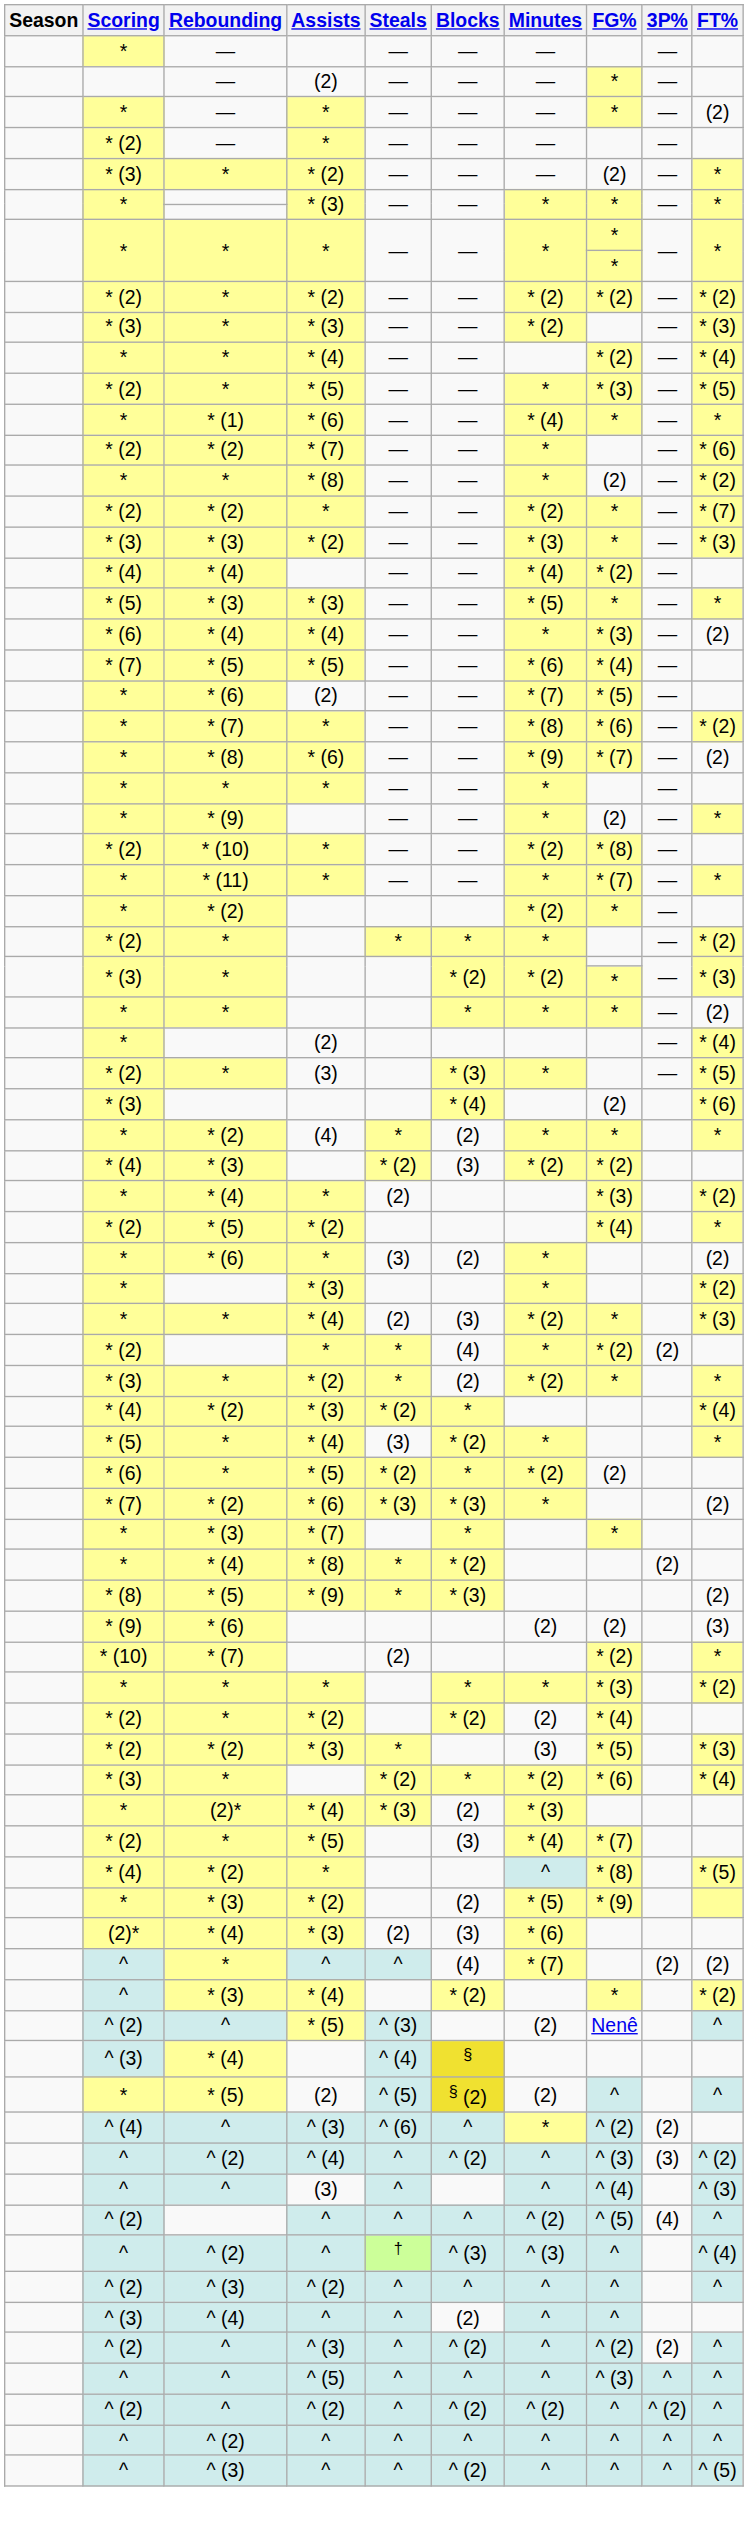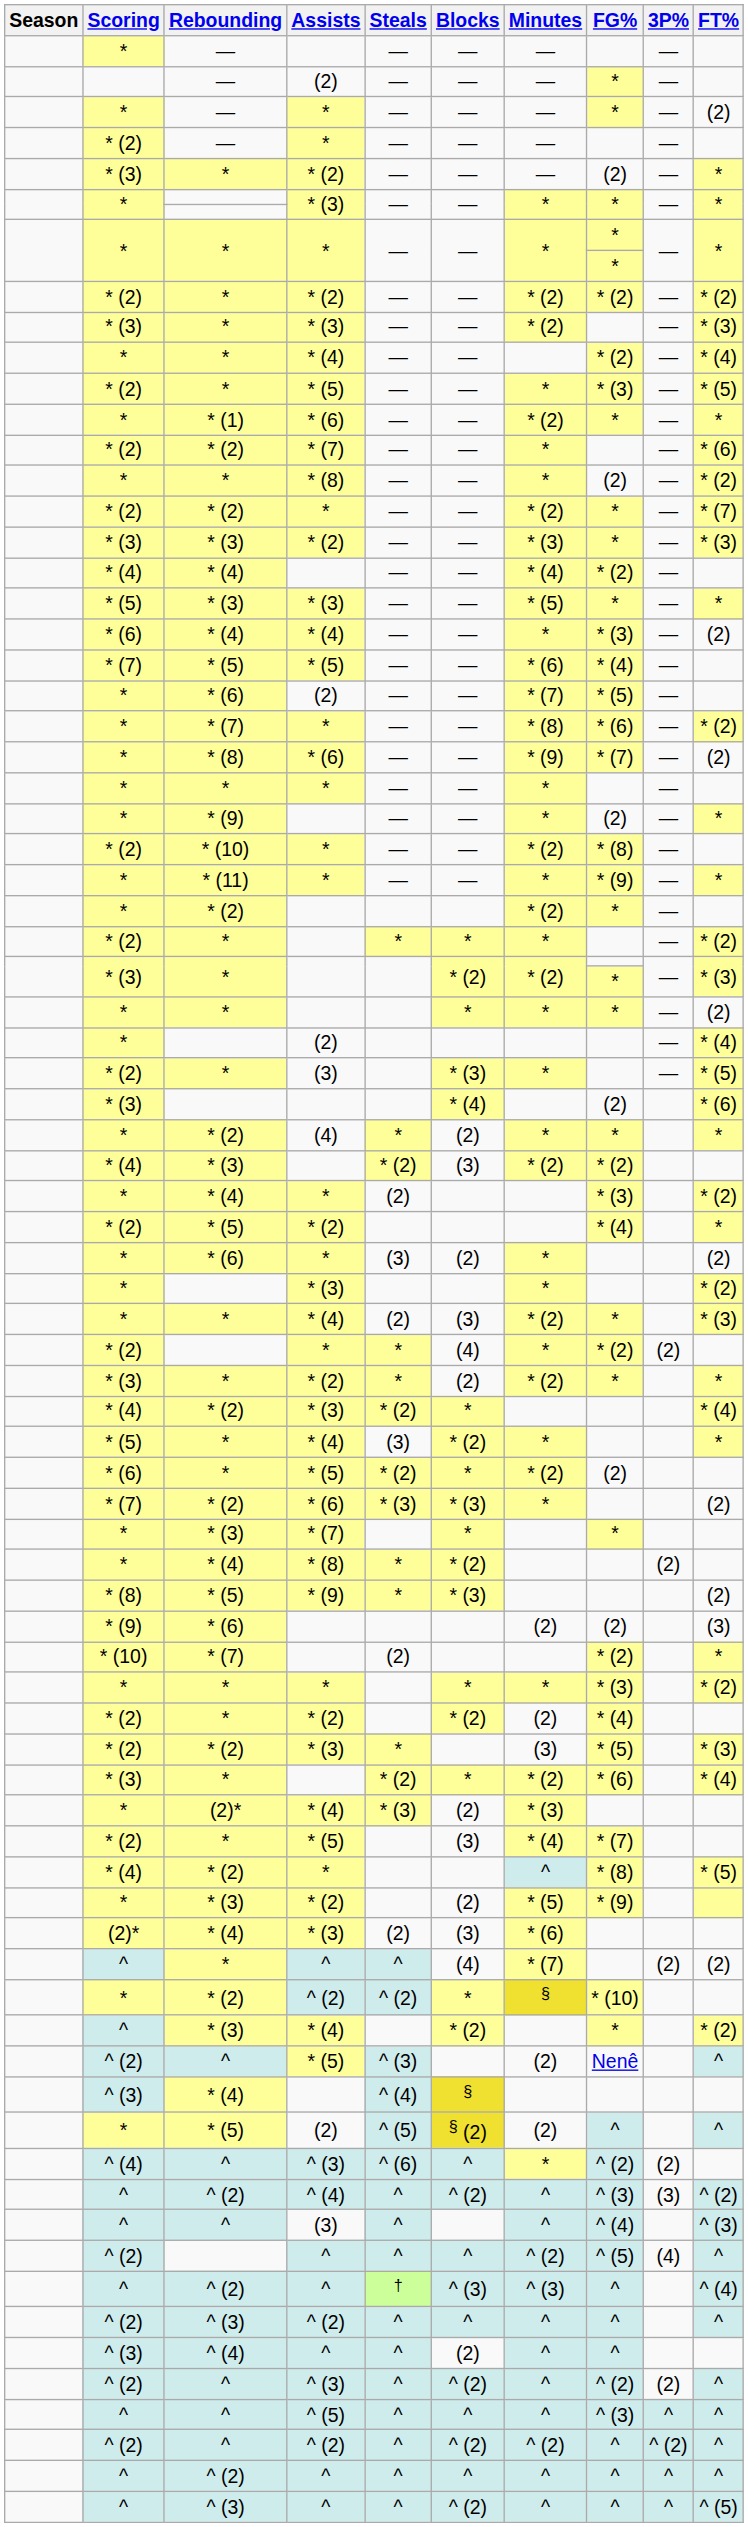* (1) | Minutes: * (4) -> * (2)
* (11) | FG%: * (7) -> * (9)
+ row: * | * (2) | ^ (2) | ^ (2) | * | § | * (10)
